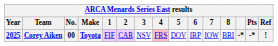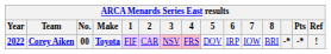Corey Aiken | Year: 2025 -> 2022
Corey Aiken | 3: no background -> pink background
